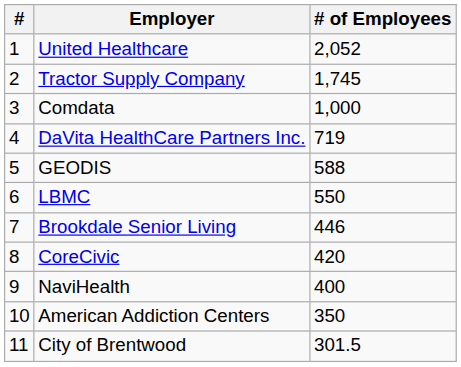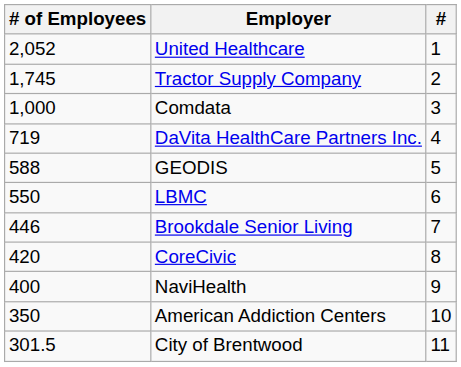columns swapped: # <-> # of Employees
